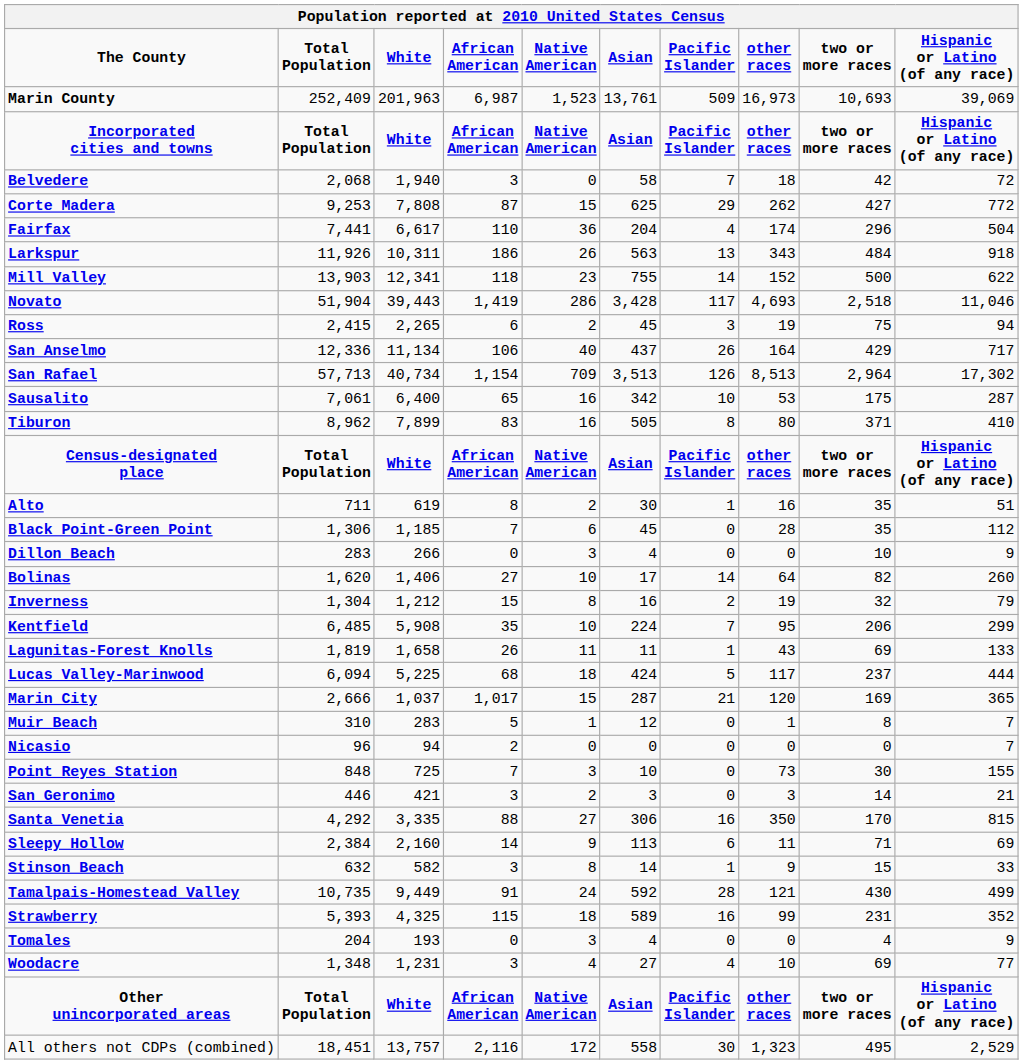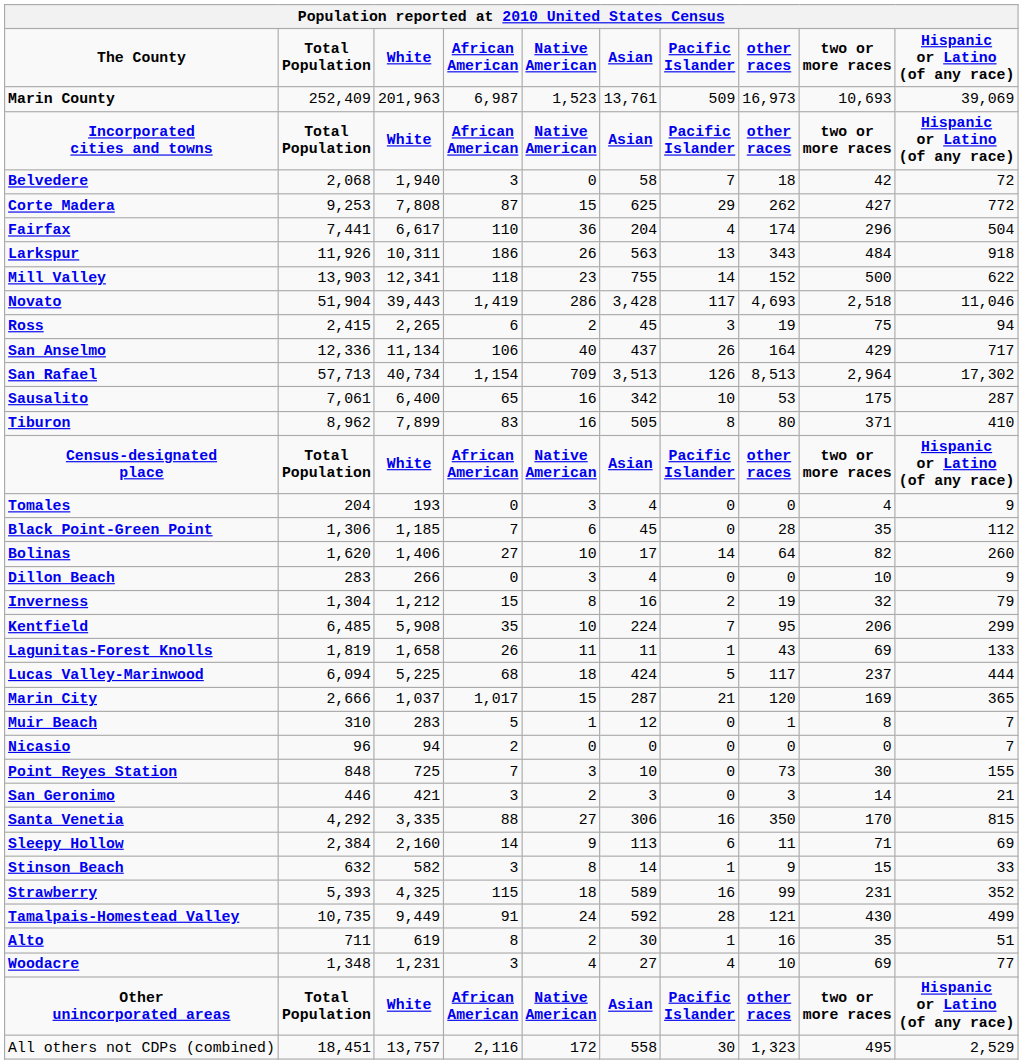rows swapped: Alto <-> Tomales
rows swapped: Bolinas <-> Dillon Beach
rows swapped: Strawberry <-> Tamalpais-Homestead Valley
